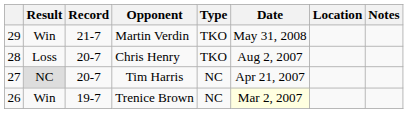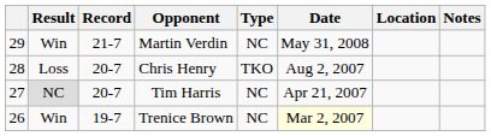Martin Verdin | Type: TKO -> NC
